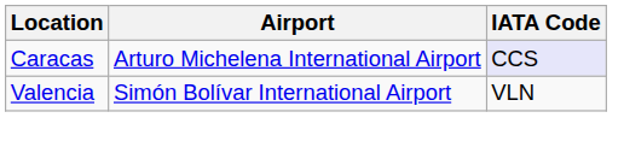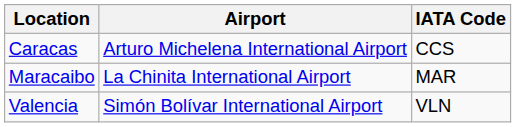Caracas | IATA Code: lavender background -> no background
+ row: Maracaibo | La Chinita International Airport | MAR
